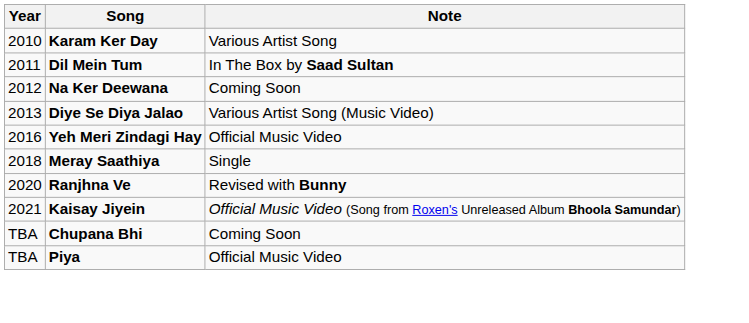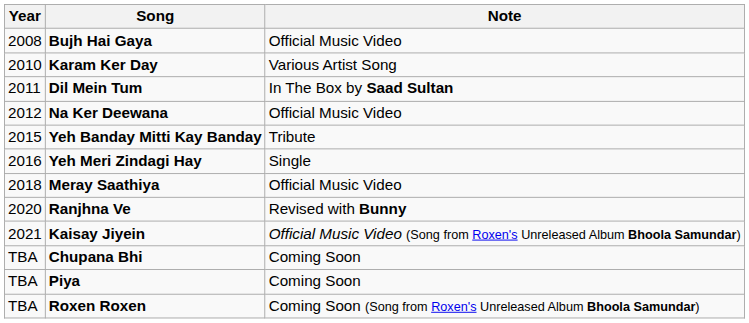+ row: 2008 | Bujh Hai Gaya | Official Music Video
Na Ker Deewana | Note: Coming Soon -> Official Music Video
- row: 2013 | Diye Se Diya Jalao | Various Artist Song (Music Video)
+ row: 2015 | Yeh Banday Mitti Kay Banday | Tribute
Yeh Meri Zindagi Hay | Note: Official Music Video -> Single
Meray Saathiya | Note: Single -> Official Music Video
Piya | Note: Official Music Video -> Coming Soon
+ row: TBA | Roxen Roxen | Coming Soon (Song from Roxen's Unreleased Album Bhoola Samundar)
